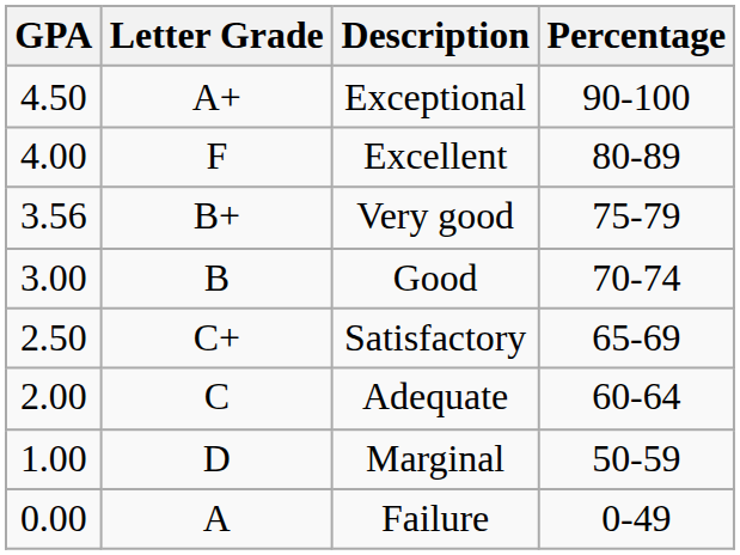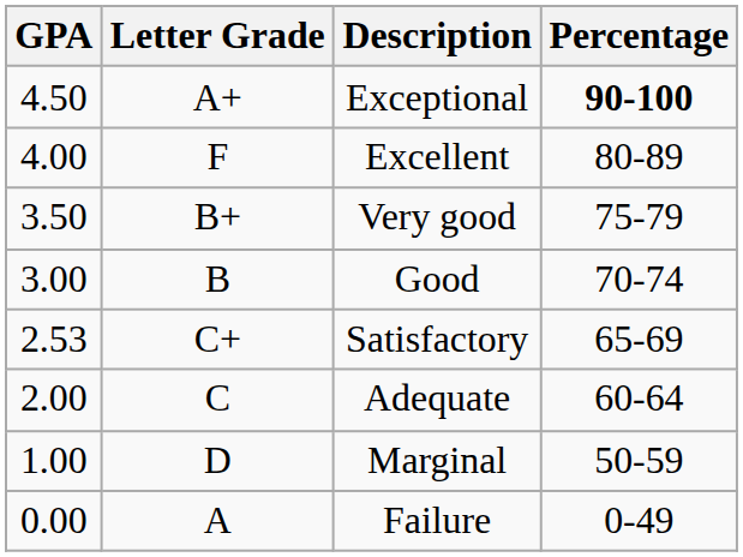Exceptional | Percentage: normal -> bold
Very good | GPA: 3.56 -> 3.50
Satisfactory | GPA: 2.50 -> 2.53
